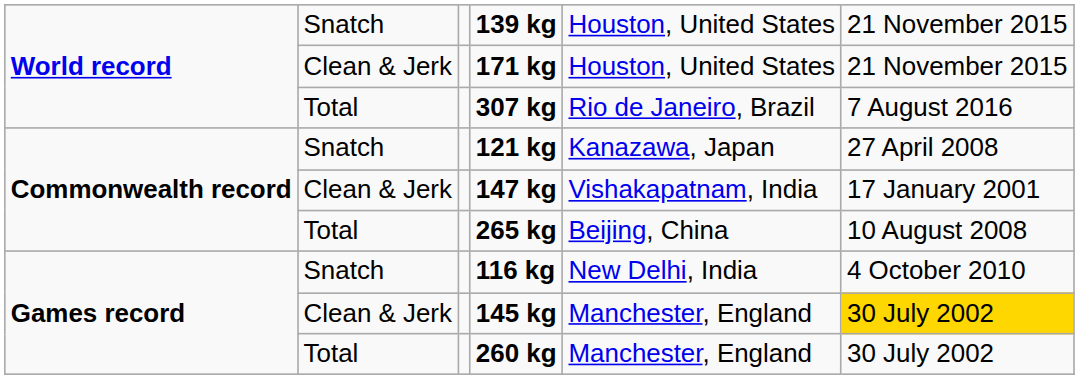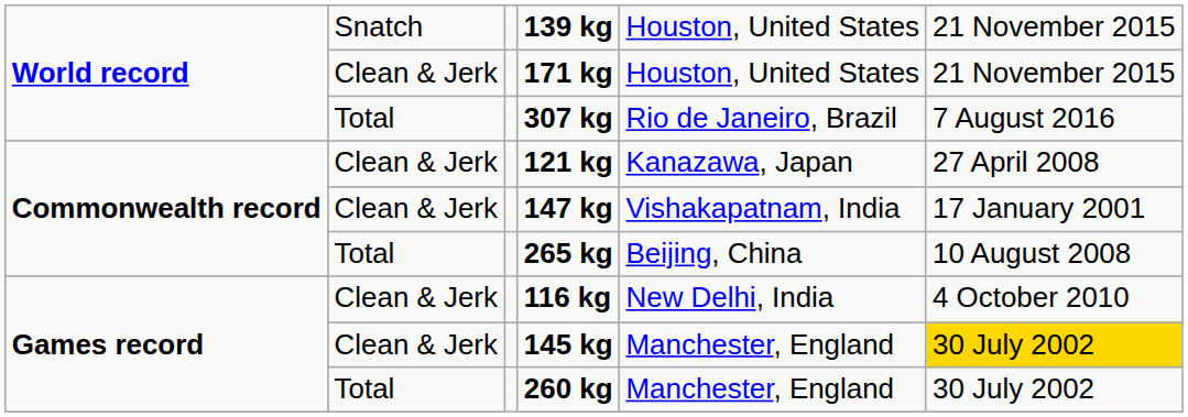121 kg | column 2: Snatch -> Clean & Jerk
116 kg | column 2: Snatch -> Clean & Jerk
